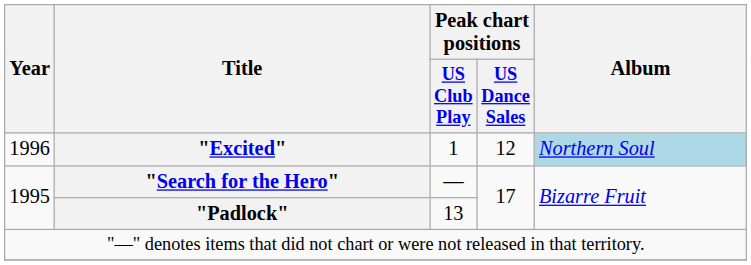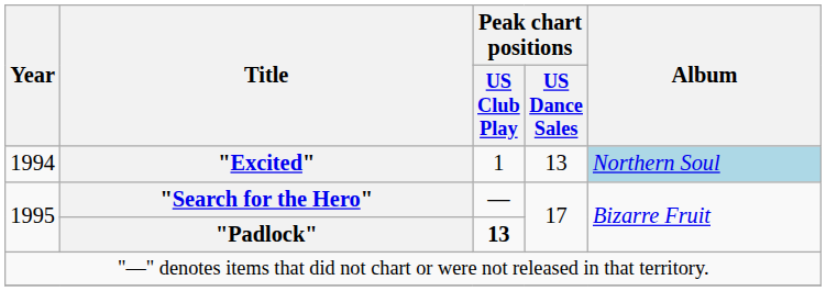"Excited" | Year: 1996 -> 1994
"Excited" | Peak chart positions / US Dance Sales: 12 -> 13
"Padlock" | Peak chart positions / US Club Play: normal -> bold
